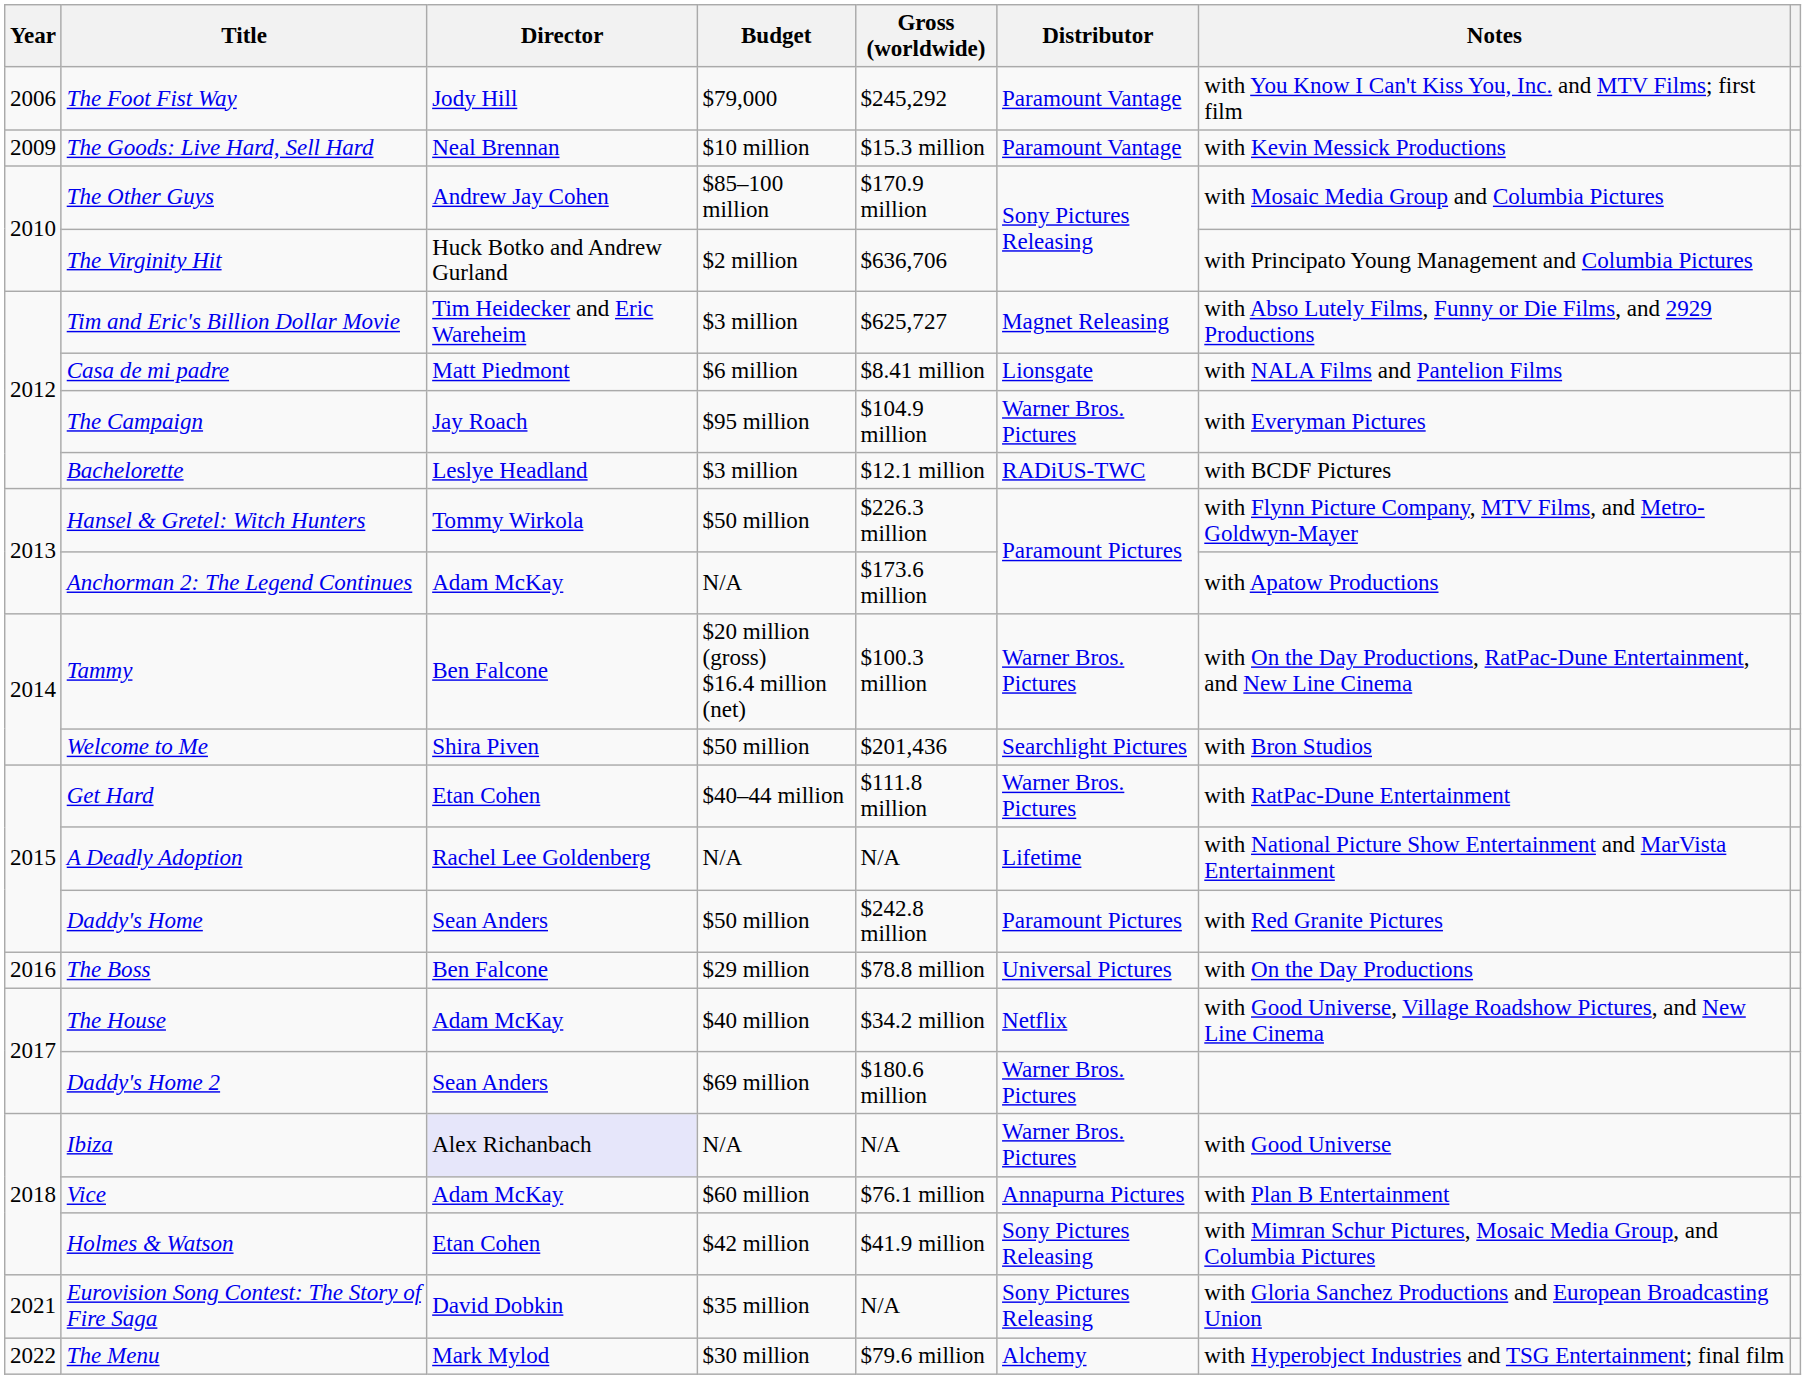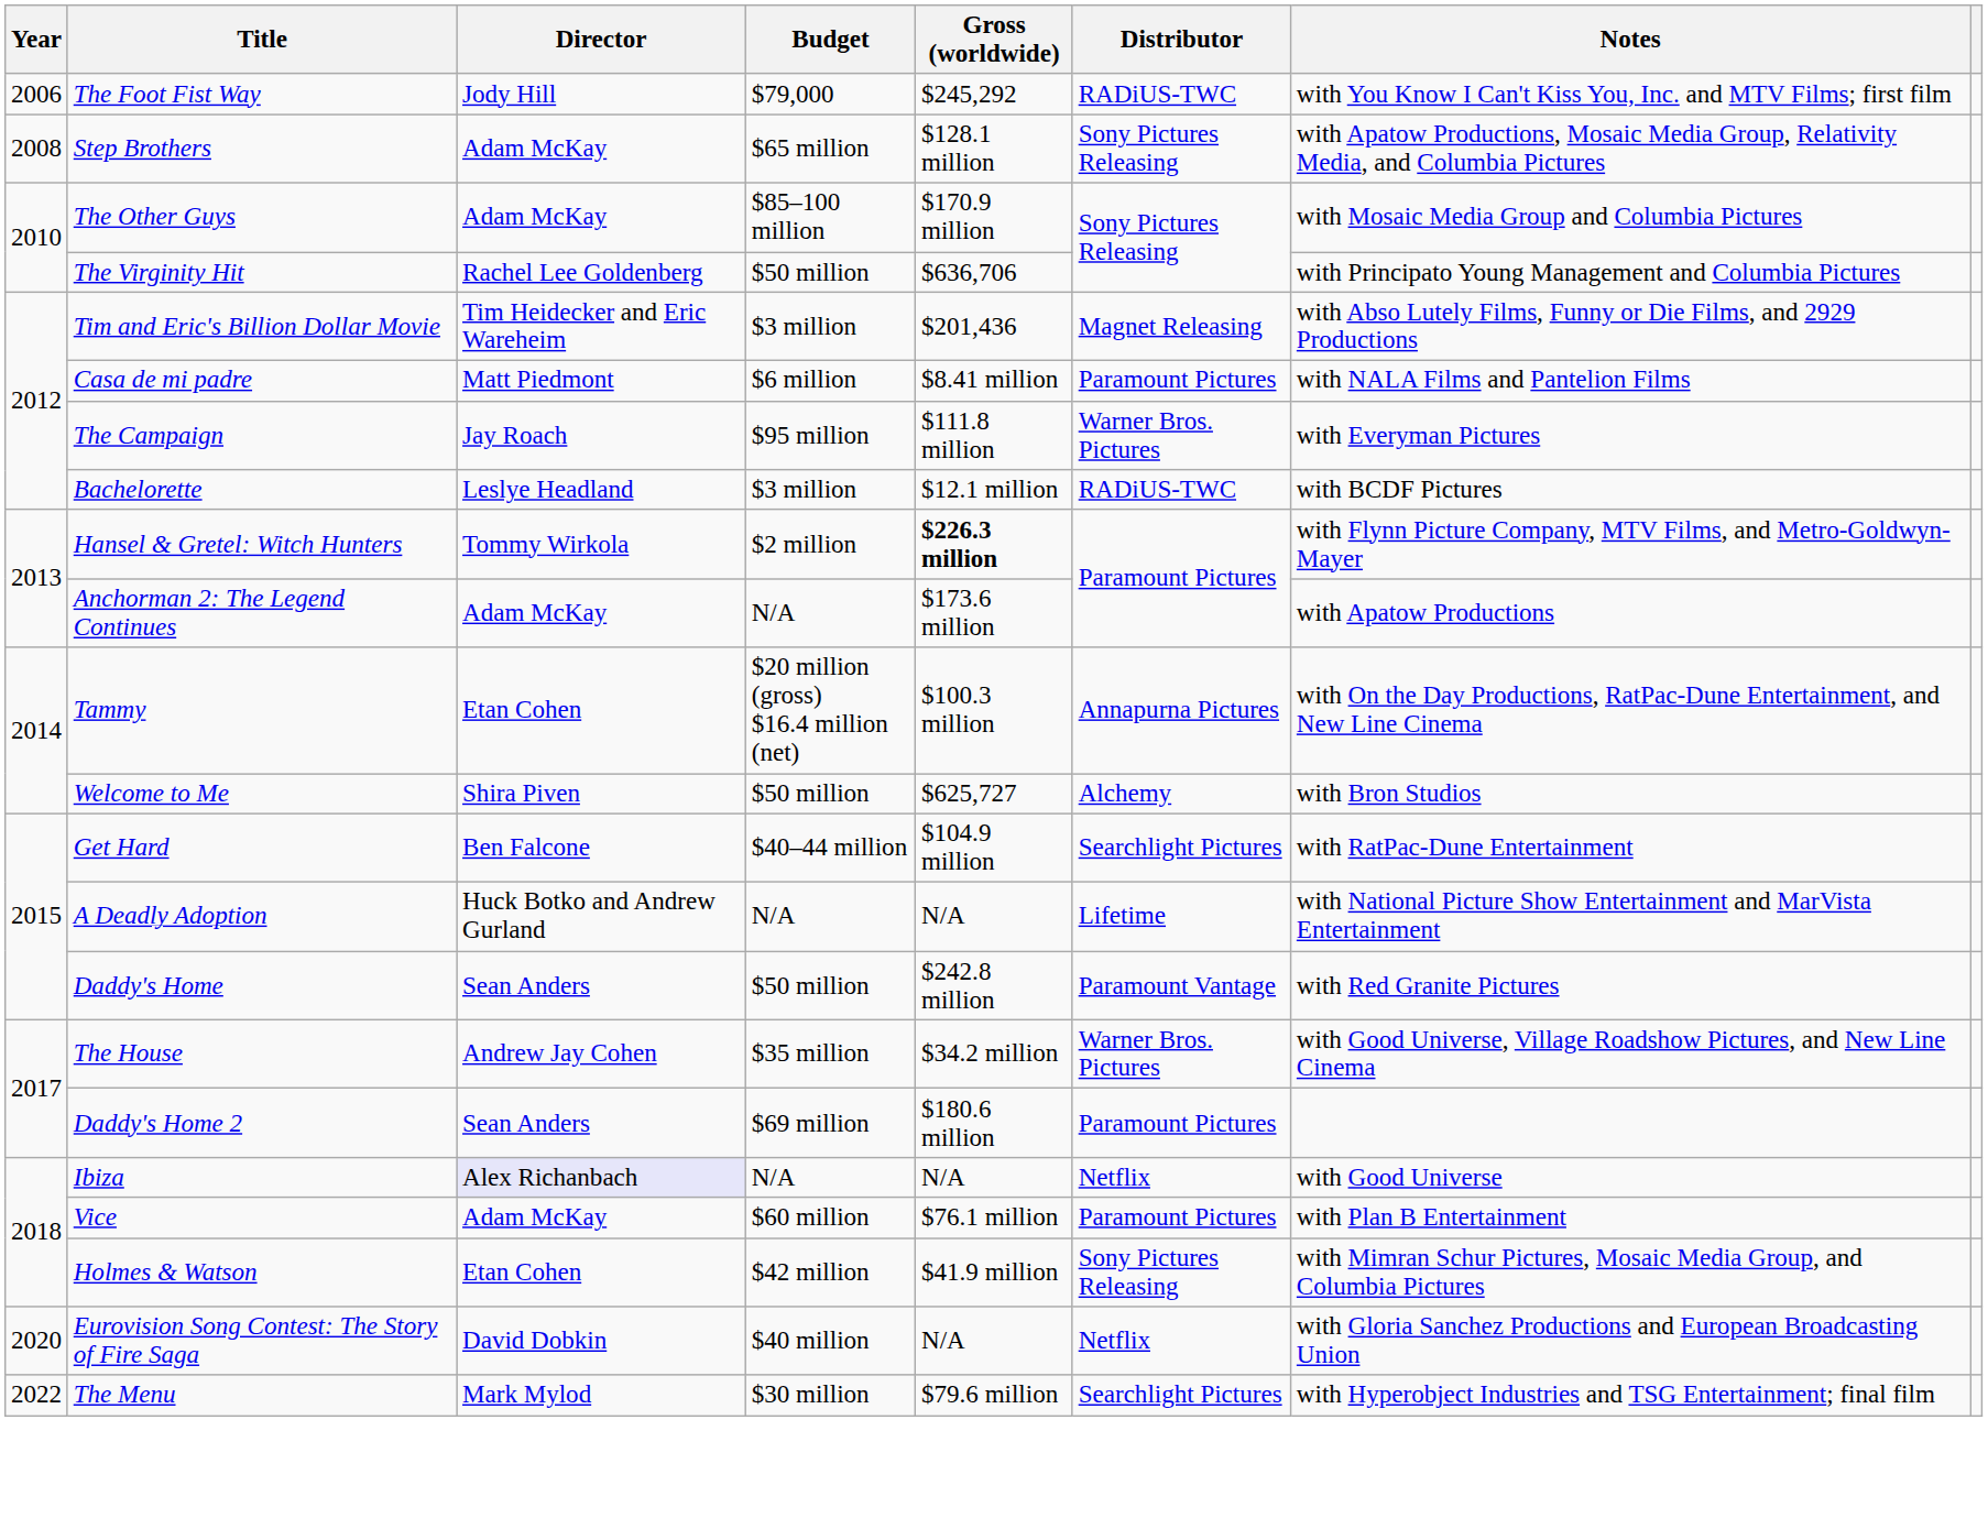The Foot Fist Way | Distributor: Paramount Vantage -> RADiUS-TWC
+ row: 2008 | Step Brothers | Adam McKay | $65 million | $128.1 million | Sony Pictures Releasing | with Apatow Productions, Mosaic Media Group, Relativity Media, and Columbia Pictures
- row: 2009 | The Goods: Live Hard, Sell Hard | Neal Brennan | $10 million | $15.3 million | Paramount Vantage | with Kevin Messick Productions
The Other Guys | Director: Andrew Jay Cohen -> Adam McKay
The Virginity Hit | Director: Huck Botko and Andrew Gurland -> Rachel Lee Goldenberg
The Virginity Hit | Budget: $2 million -> $50 million
Tim and Eric's Billion Dollar Movie | Gross (worldwide): $625,727 -> $201,436
Casa de mi padre | Distributor: Lionsgate -> Paramount Pictures
The Campaign | Gross (worldwide): $104.9 million -> $111.8 million
Hansel & Gretel: Witch Hunters | Budget: $50 million -> $2 million
Hansel & Gretel: Witch Hunters | Gross (worldwide): normal -> bold
Tammy | Director: Ben Falcone -> Etan Cohen
Tammy | Distributor: Warner Bros. Pictures -> Annapurna Pictures
Welcome to Me | Gross (worldwide): $201,436 -> $625,727
Welcome to Me | Distributor: Searchlight Pictures -> Alchemy
Get Hard | Director: Etan Cohen -> Ben Falcone
Get Hard | Gross (worldwide): $111.8 million -> $104.9 million
Get Hard | Distributor: Warner Bros. Pictures -> Searchlight Pictures
A Deadly Adoption | Director: Rachel Lee Goldenberg -> Huck Botko and Andrew Gurland
Daddy's Home | Distributor: Paramount Pictures -> Paramount Vantage
- row: 2016 | The Boss | Ben Falcone | $29 million | $78.8 million | Universal Pictures | with On the Day Productions
The House | Director: Adam McKay -> Andrew Jay Cohen
The House | Budget: $40 million -> $35 million
The House | Distributor: Netflix -> Warner Bros. Pictures
Daddy's Home 2 | Distributor: Warner Bros. Pictures -> Paramount Pictures
Ibiza | Distributor: Warner Bros. Pictures -> Netflix
Vice | Distributor: Annapurna Pictures -> Paramount Pictures
Eurovision Song Contest: The Story of Fire Saga | Year: 2021 -> 2020
Eurovision Song Contest: The Story of Fire Saga | Budget: $35 million -> $40 million
Eurovision Song Contest: The Story of Fire Saga | Distributor: Sony Pictures Releasing -> Netflix
The Menu | Distributor: Alchemy -> Searchlight Pictures
